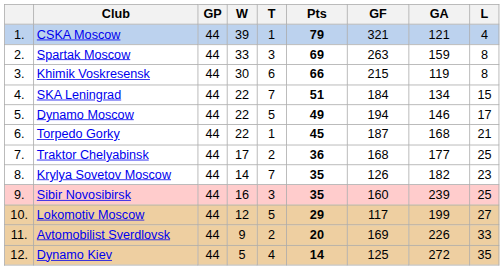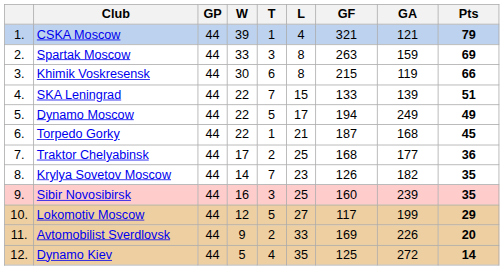columns swapped: L <-> Pts
SKA Leningrad | GF: 184 -> 133
SKA Leningrad | GA: 134 -> 139
Dynamo Moscow | GA: 146 -> 249
